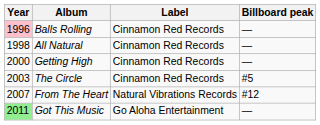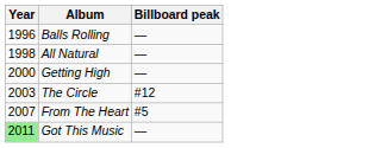- column: Label | Cinnamon Red Records | Cinnamon Red Records | Cinnamon Red Records | Cinnamon Red Records | Natural Vibrations Records | Go Aloha Entertainment
Balls Rolling | Year: pink background -> no background
The Circle | Billboard peak: #5 -> #12
From The Heart | Billboard peak: #12 -> #5
